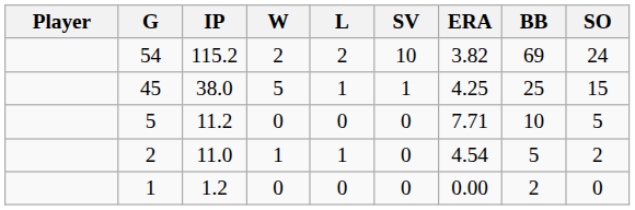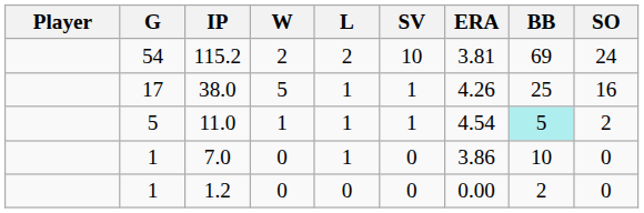115.2 | ERA: 3.82 -> 3.81
38.0 | G: 45 -> 17
38.0 | ERA: 4.25 -> 4.26
38.0 | SO: 15 -> 16
- row: 5 | 11.2 | 0 | 0 | 0 | 7.71 | 10 | 5
11.0 | G: 2 -> 5
11.0 | SV: 0 -> 1
11.0 | BB: no background -> paleturquoise background
+ row: 1 | 7.0 | 0 | 1 | 0 | 3.86 | 10 | 0
